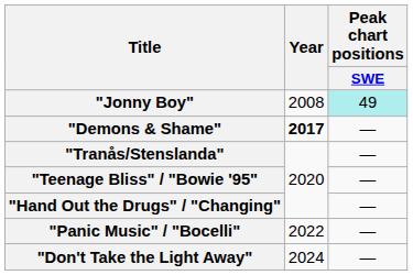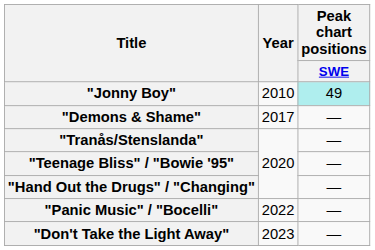"Jonny Boy" | Year: 2008 -> 2010
"Demons & Shame" | Year: bold -> normal
"Don't Take the Light Away" | Year: 2024 -> 2023
